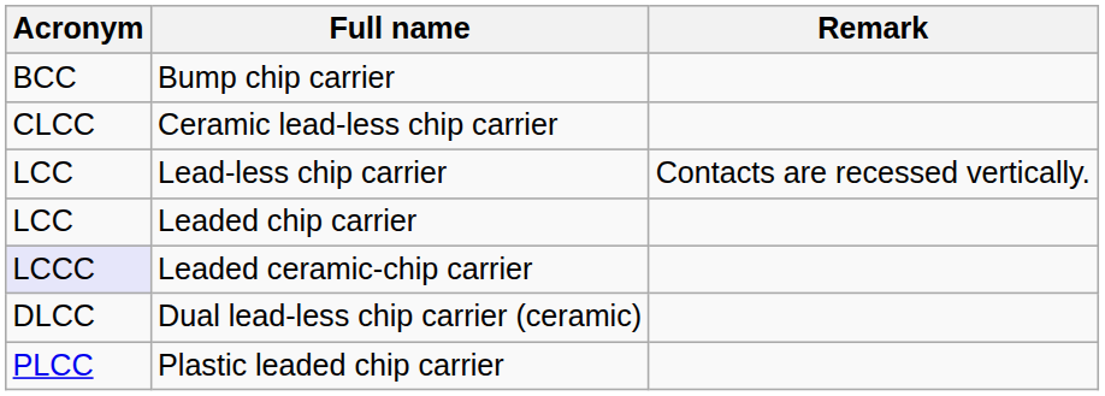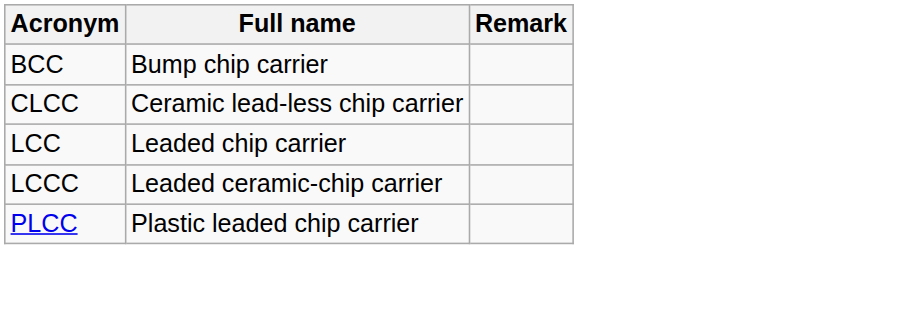- row: LCC | Lead-less chip carrier | Contacts are recessed vertically.
Leaded ceramic-chip carrier | Acronym: lavender background -> no background
- row: DLCC | Dual lead-less chip carrier (ceramic)
